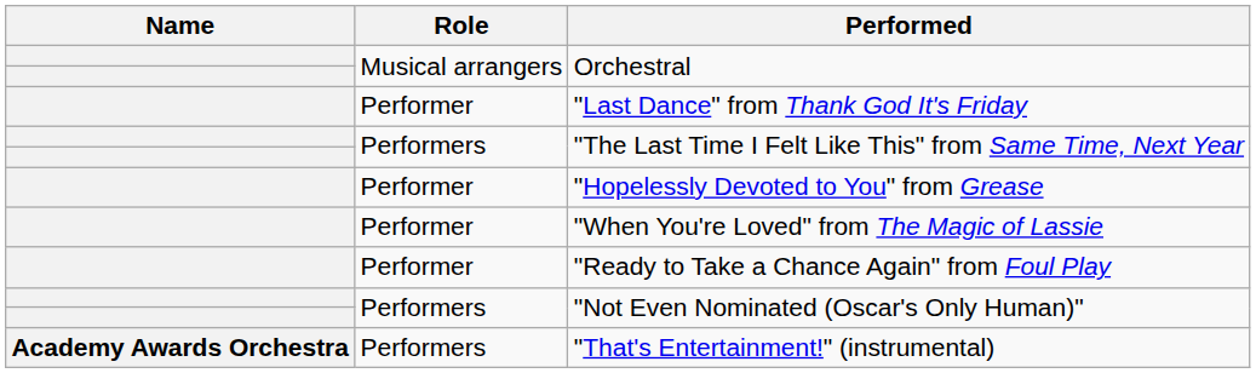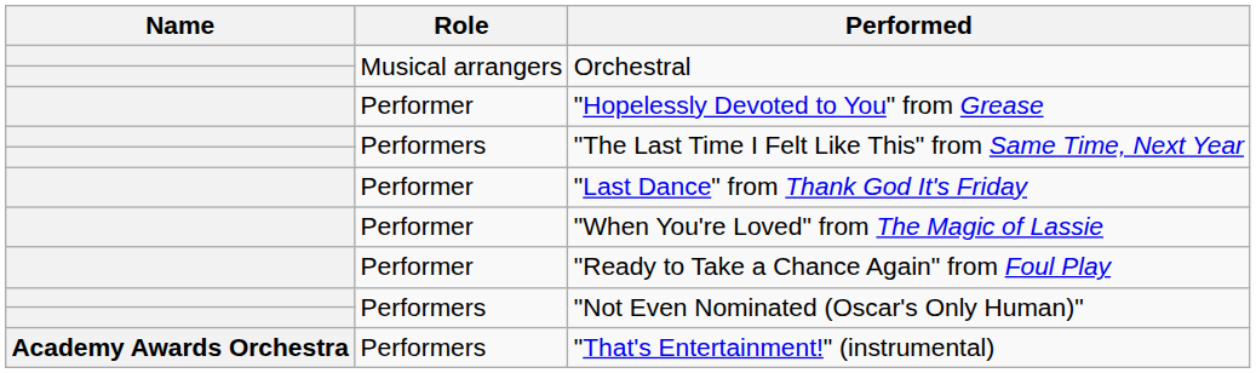rows swapped: "Hopelessly Devoted to You" from Grease <-> "Last Dance" from Thank God It's Friday
